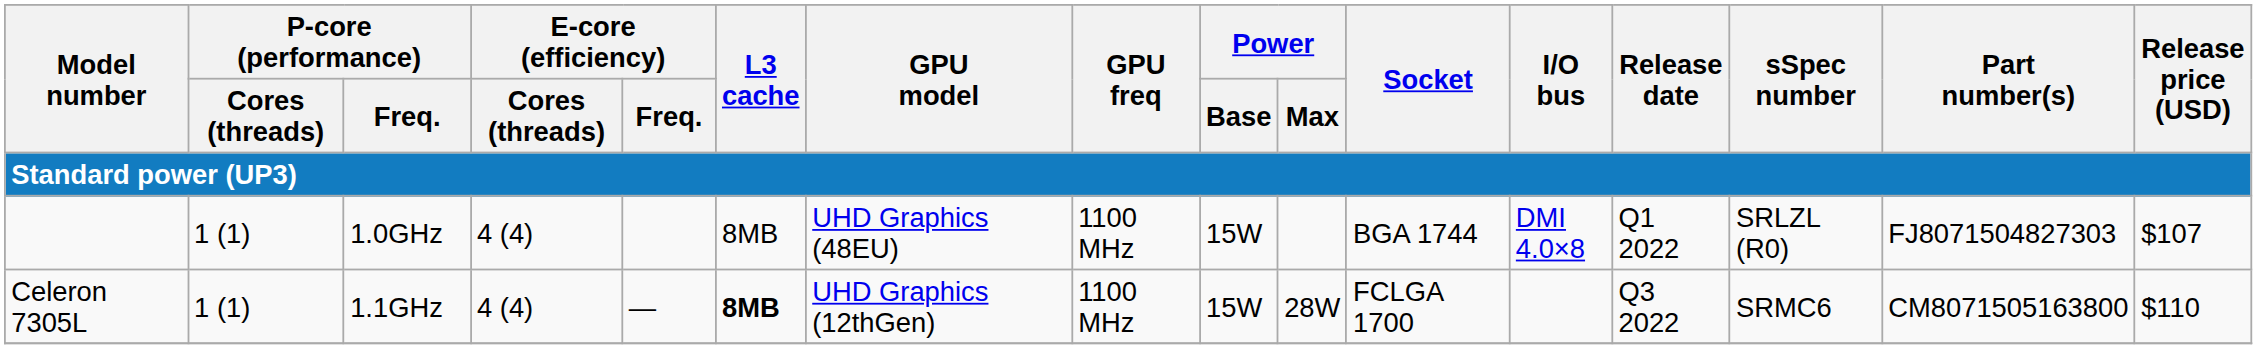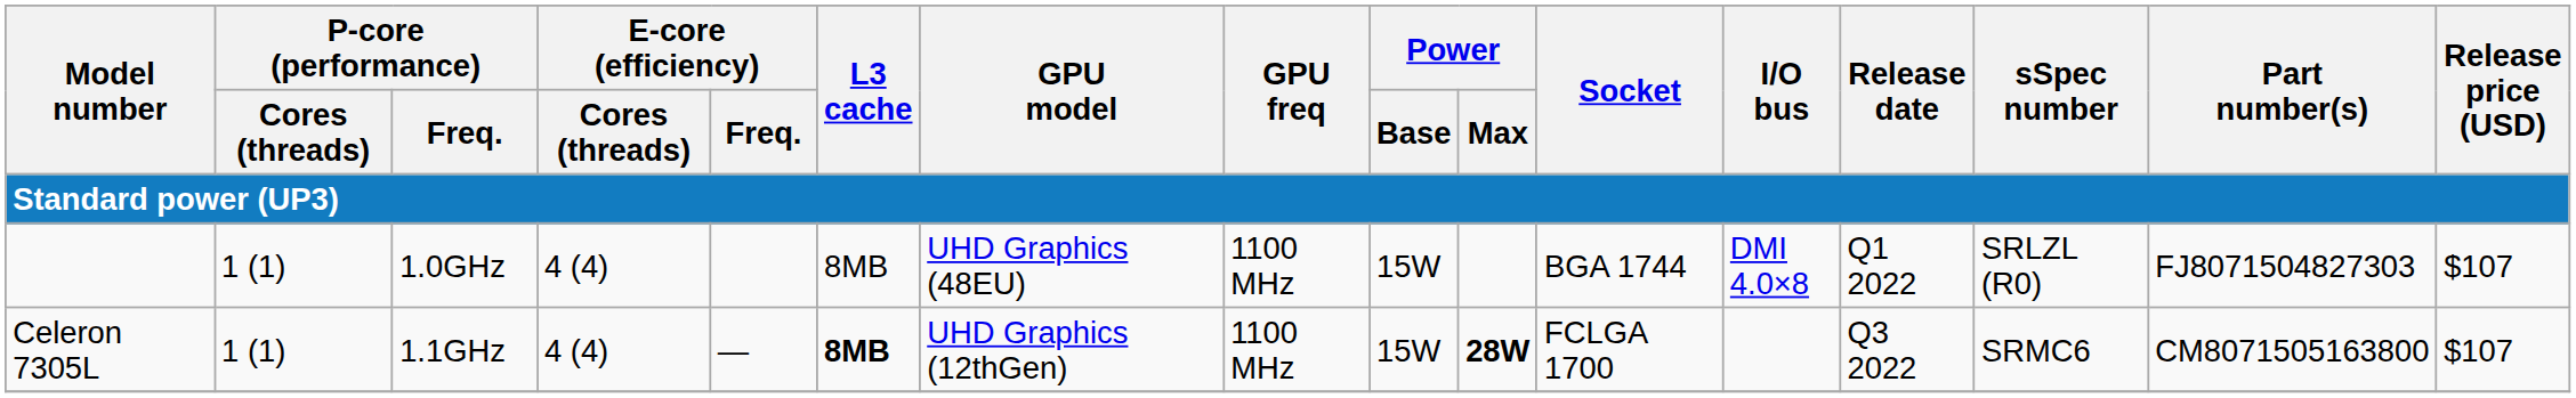Celeron 7305L | Power / Max: normal -> bold
Celeron 7305L | Release price (USD): $110 -> $107
